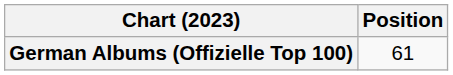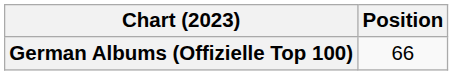German Albums (Offizielle Top 100) | Position: 61 -> 66
